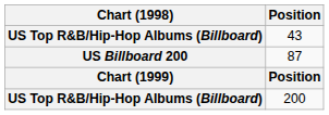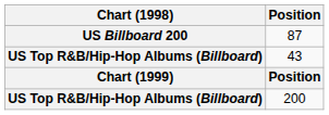rows swapped: 87 <-> 43
